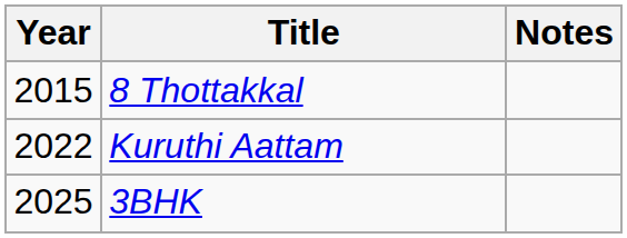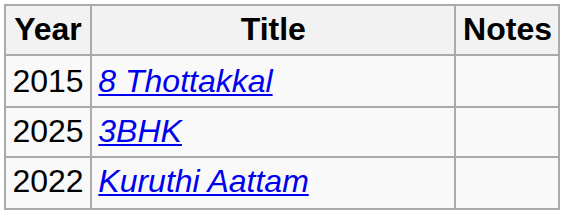rows swapped: Kuruthi Aattam <-> 3BHK
